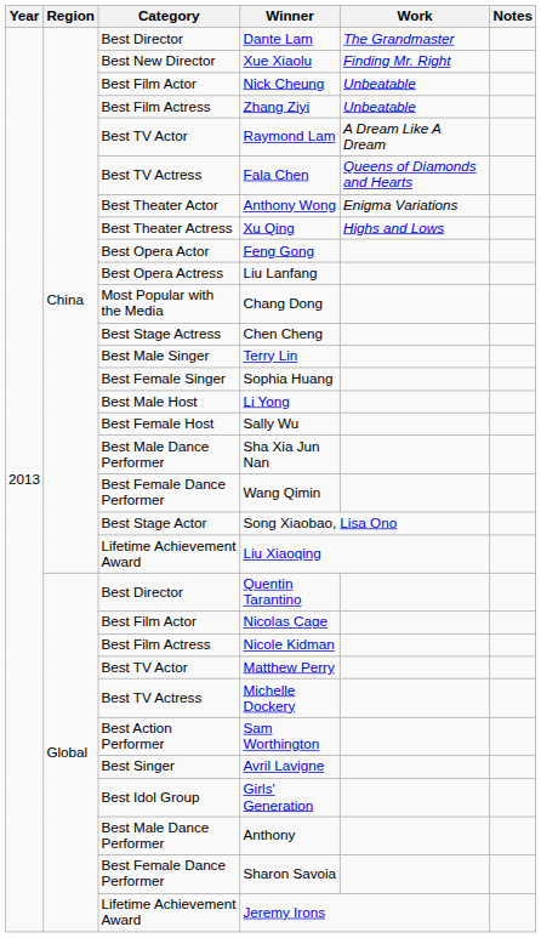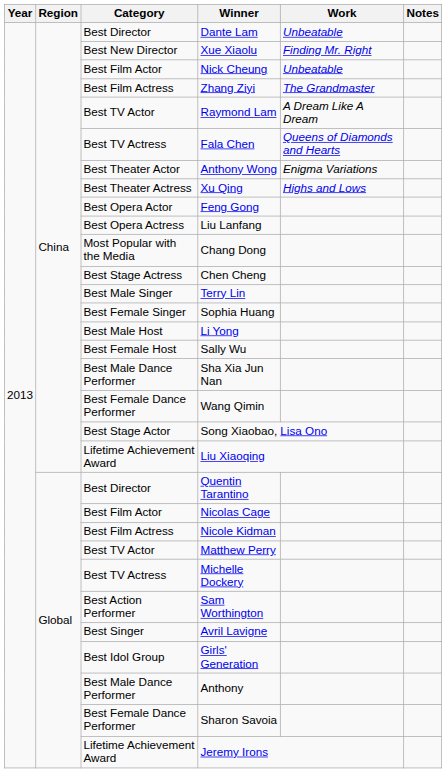Dante Lam | Work: The Grandmaster -> Unbeatable
Zhang Ziyi | Work: Unbeatable -> The Grandmaster
